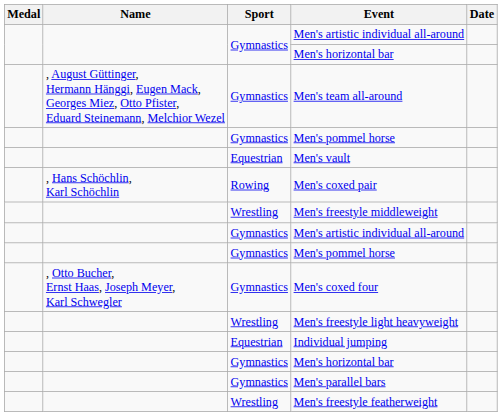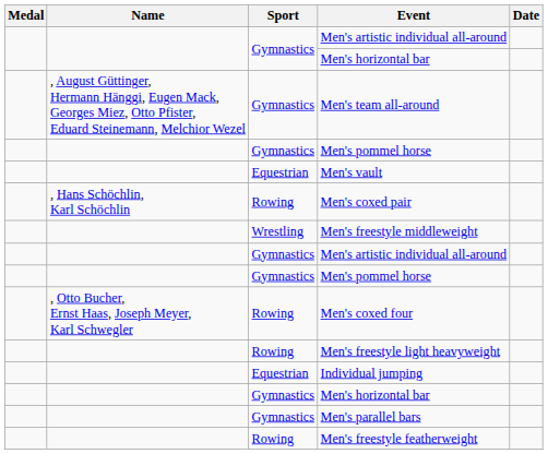Men's coxed four | Sport: Gymnastics -> Rowing
Men's freestyle light heavyweight | Sport: Wrestling -> Rowing
Men's freestyle featherweight | Sport: Wrestling -> Rowing
